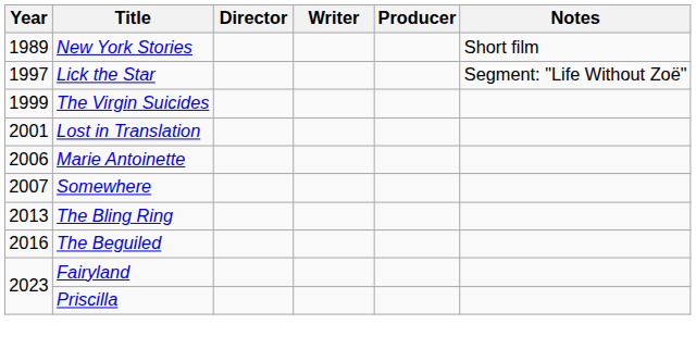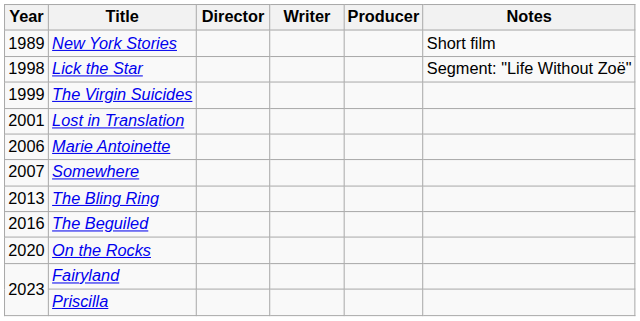Lick the Star | Year: 1997 -> 1998
+ row: 2020 | On the Rocks
